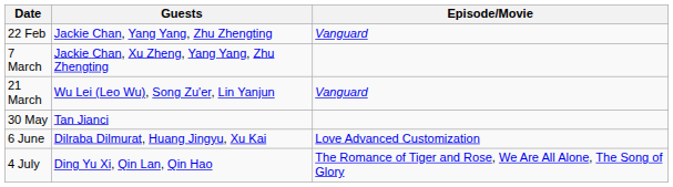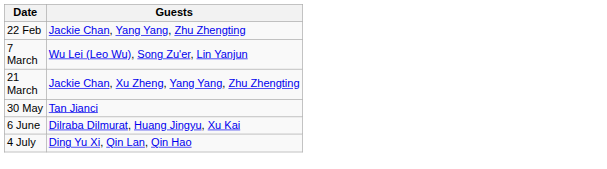- column: Episode/Movie | Vanguard | Vanguard | Love Advanced Customization | The Romance of Tiger and Rose, We Are All Alone, The Song of Glory
7 March | Guests: Jackie Chan, Xu Zheng, Yang Yang, Zhu Zhengting -> Wu Lei (Leo Wu), Song Zu'er, Lin Yanjun
21 March | Guests: Wu Lei (Leo Wu), Song Zu'er, Lin Yanjun -> Jackie Chan, Xu Zheng, Yang Yang, Zhu Zhengting
